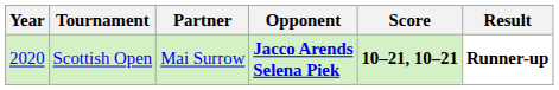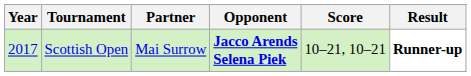Scottish Open | Year: 2020 -> 2017
Scottish Open | Score: bold -> normal
